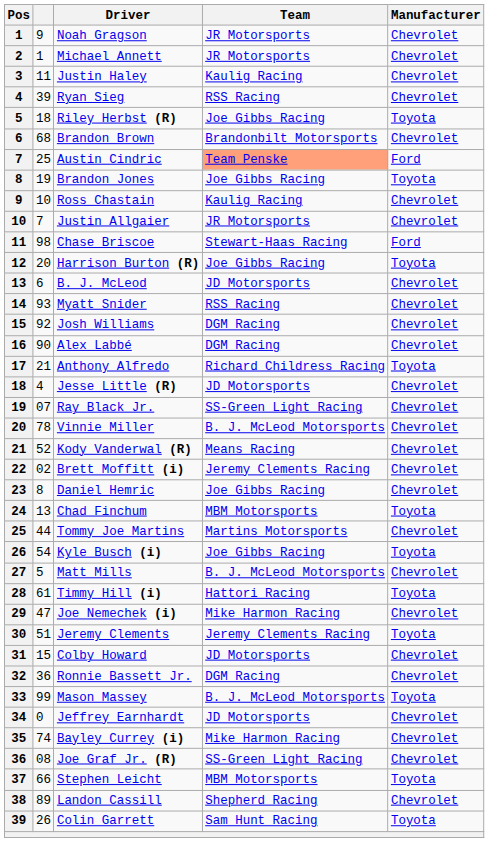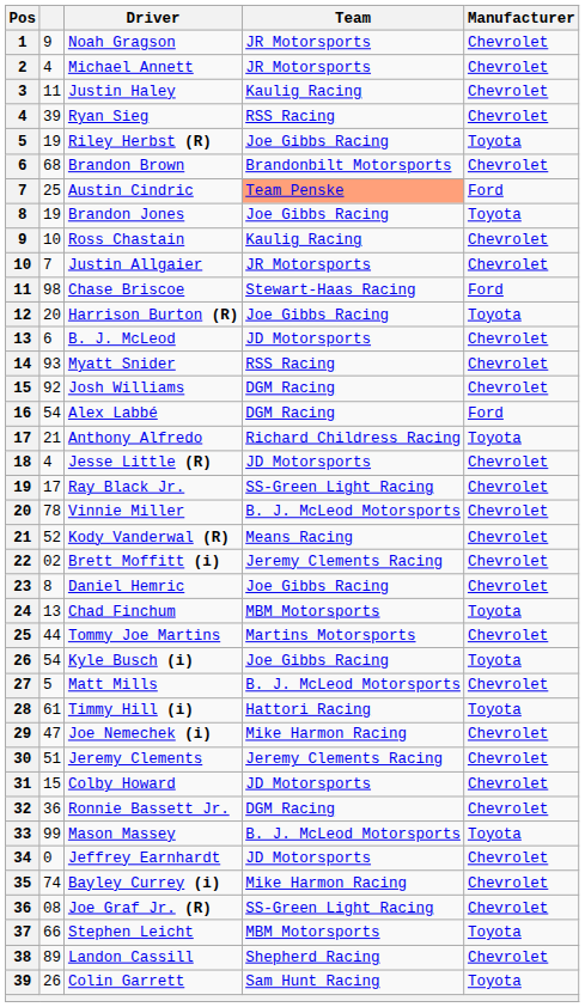Michael Annett | column 2: 1 -> 4
Riley Herbst (R) | column 2: 18 -> 19
Alex Labbé | column 2: 90 -> 54
Alex Labbé | Manufacturer: Chevrolet -> Ford
Ray Black Jr. | column 2: 07 -> 17
Jeremy Clements | Manufacturer: Toyota -> Chevrolet
